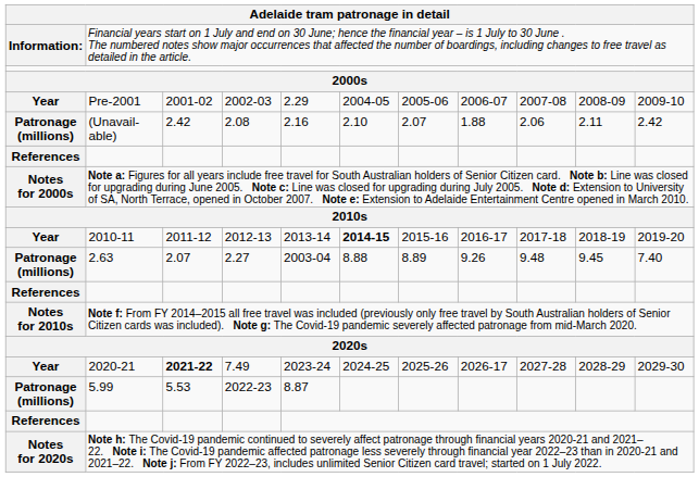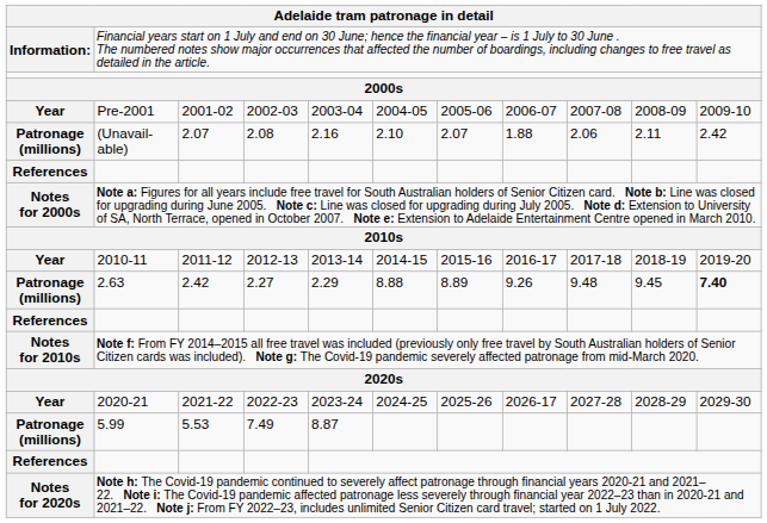Pre-2001 | column 5: 2.29 -> 2003-04
(Unavail- able) | column 3: 2.42 -> 2.07
2010-11 | column 6: bold -> normal
2.63 | column 3: 2.07 -> 2.42
2.63 | column 5: 2003-04 -> 2.29
2.63 | column 11: normal -> bold
2020-21 | column 3: bold -> normal
2020-21 | column 4: 7.49 -> 2022-23
5.99 | column 4: 2022-23 -> 7.49
